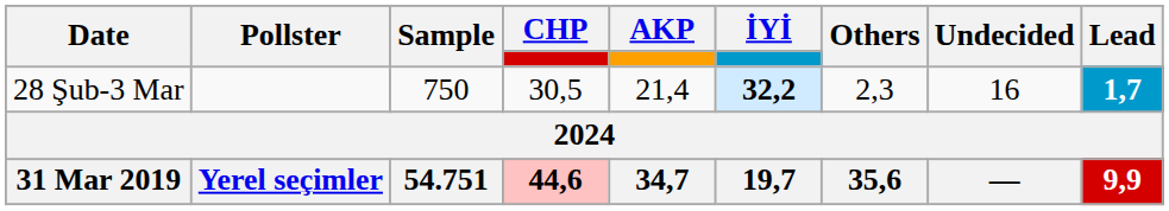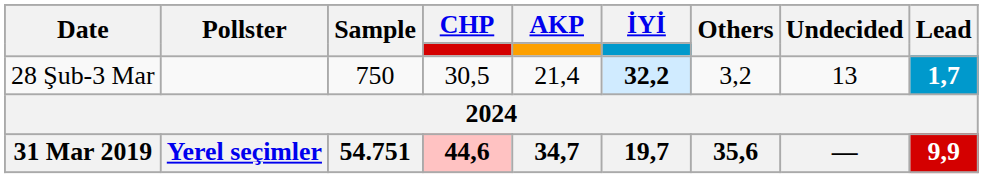28 Şub-3 Mar | Others: 2,3 -> 3,2
28 Şub-3 Mar | Undecided: 16 -> 13
